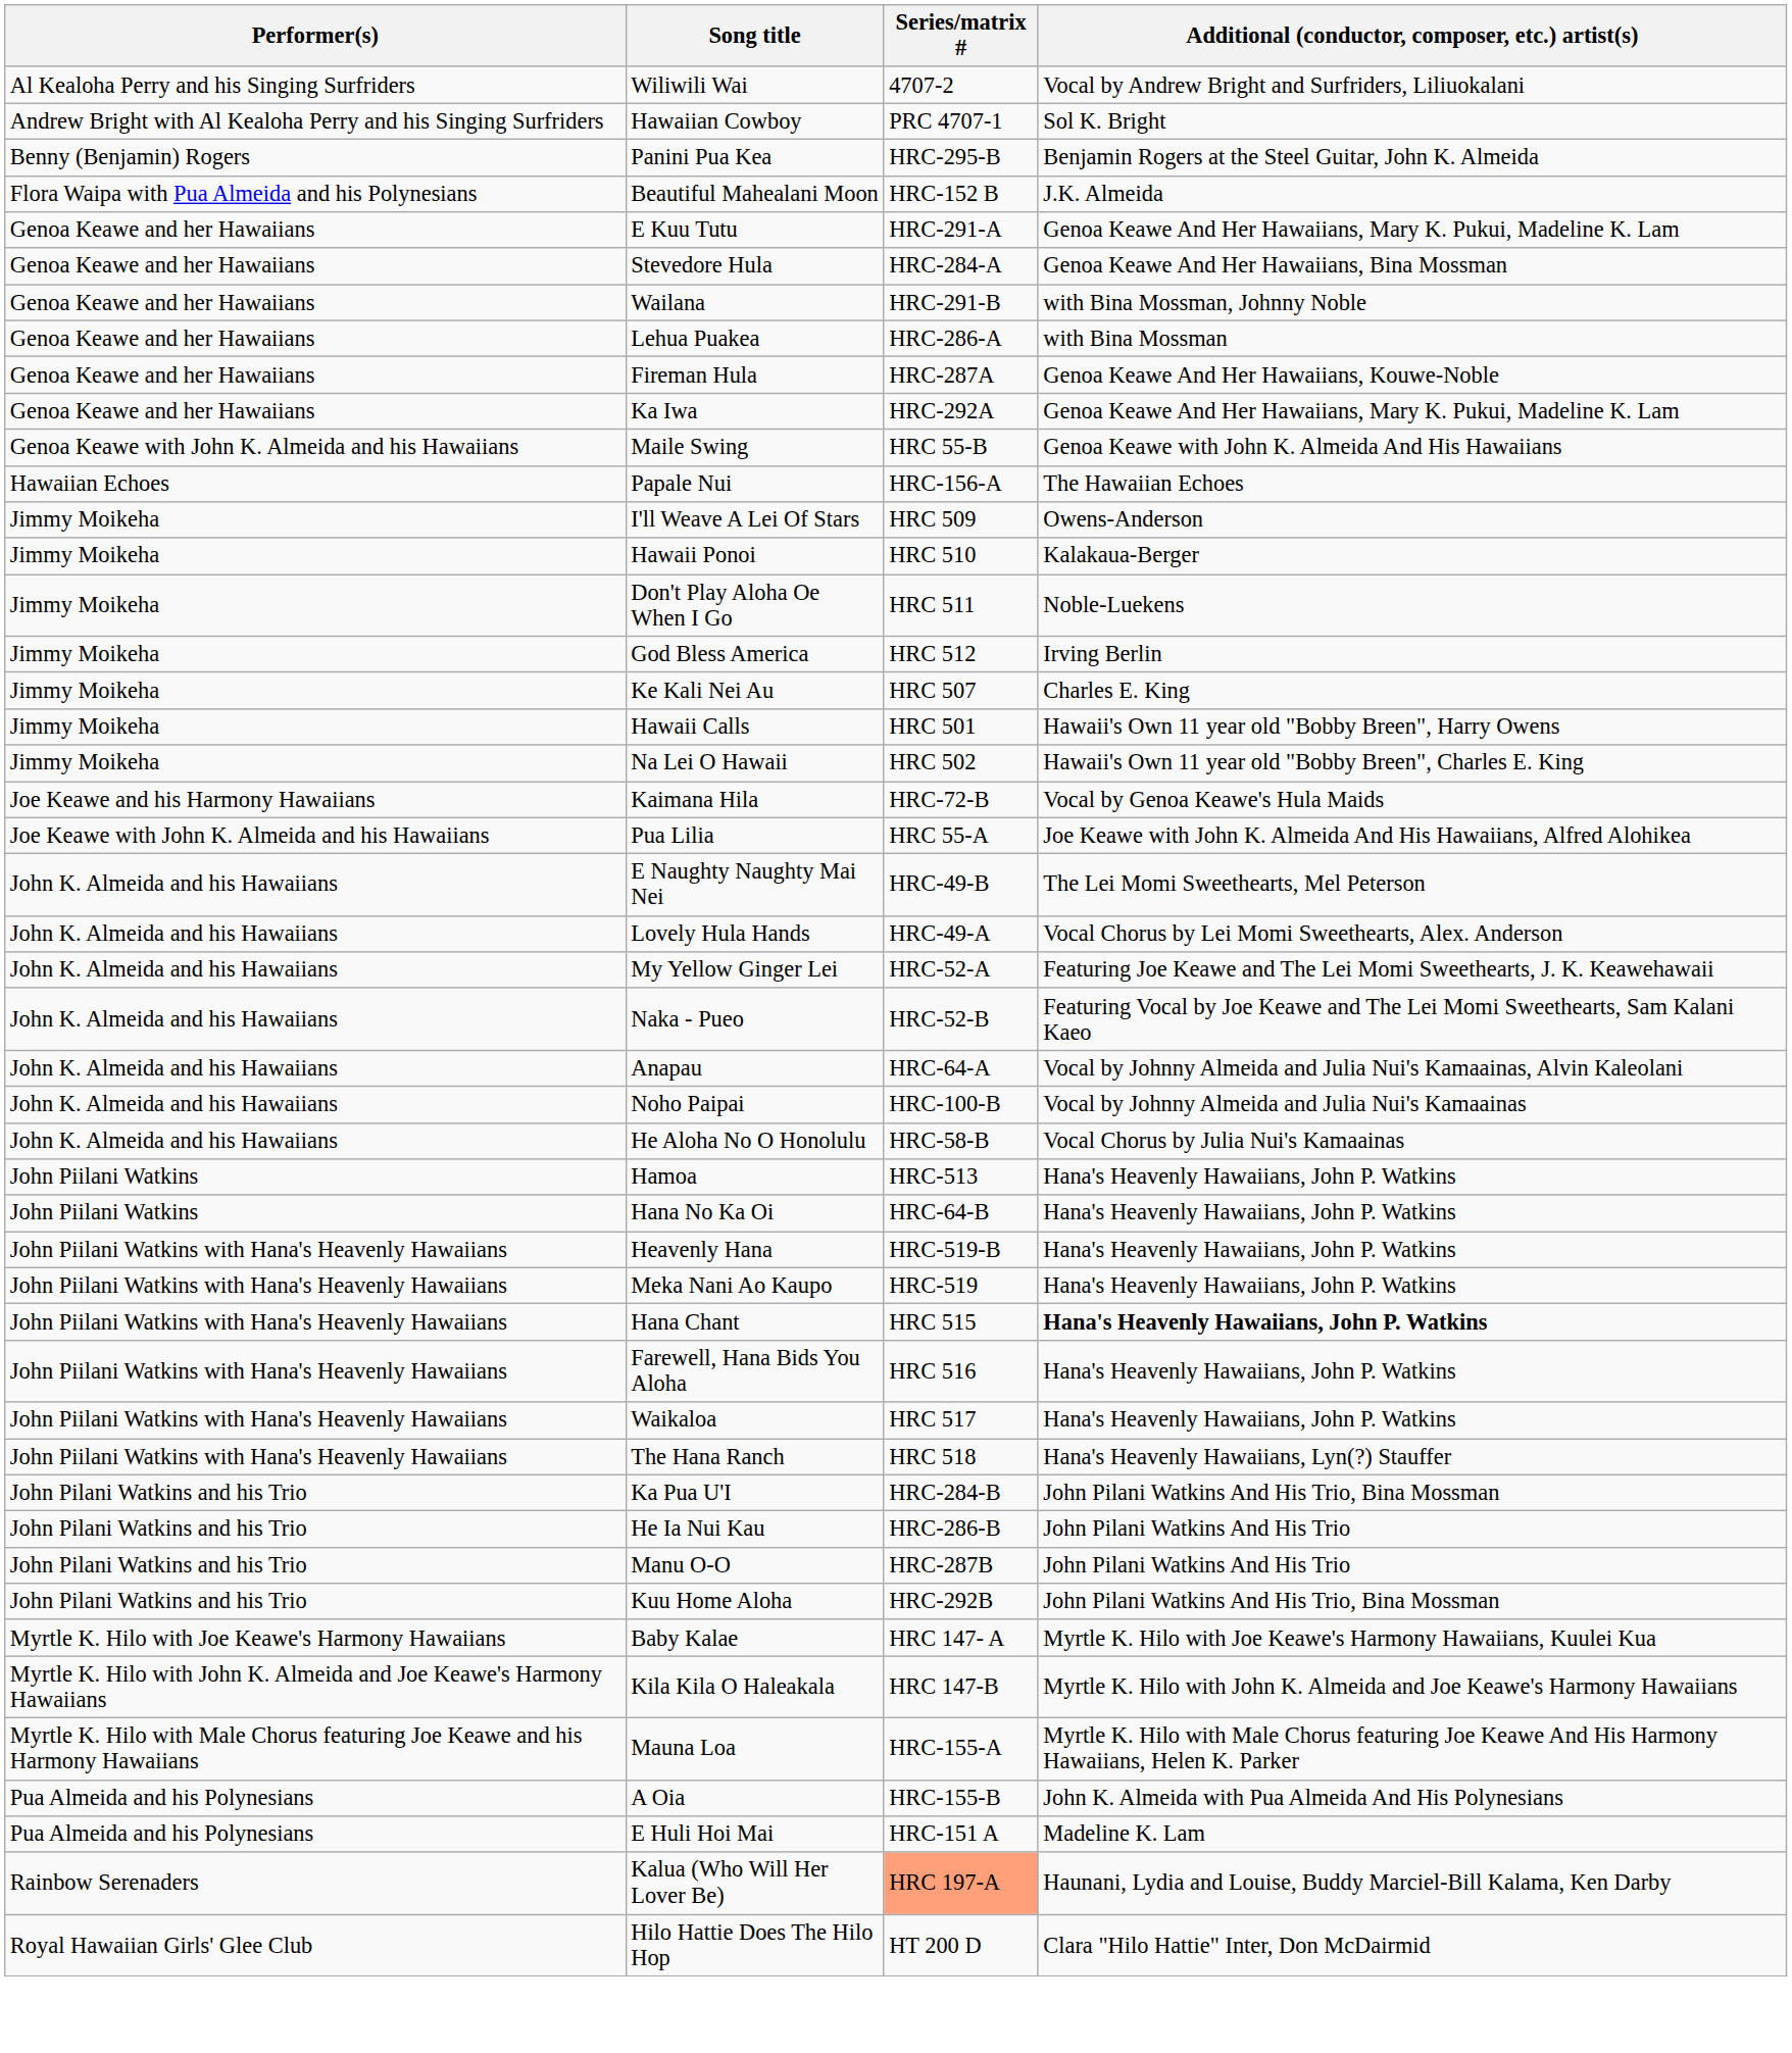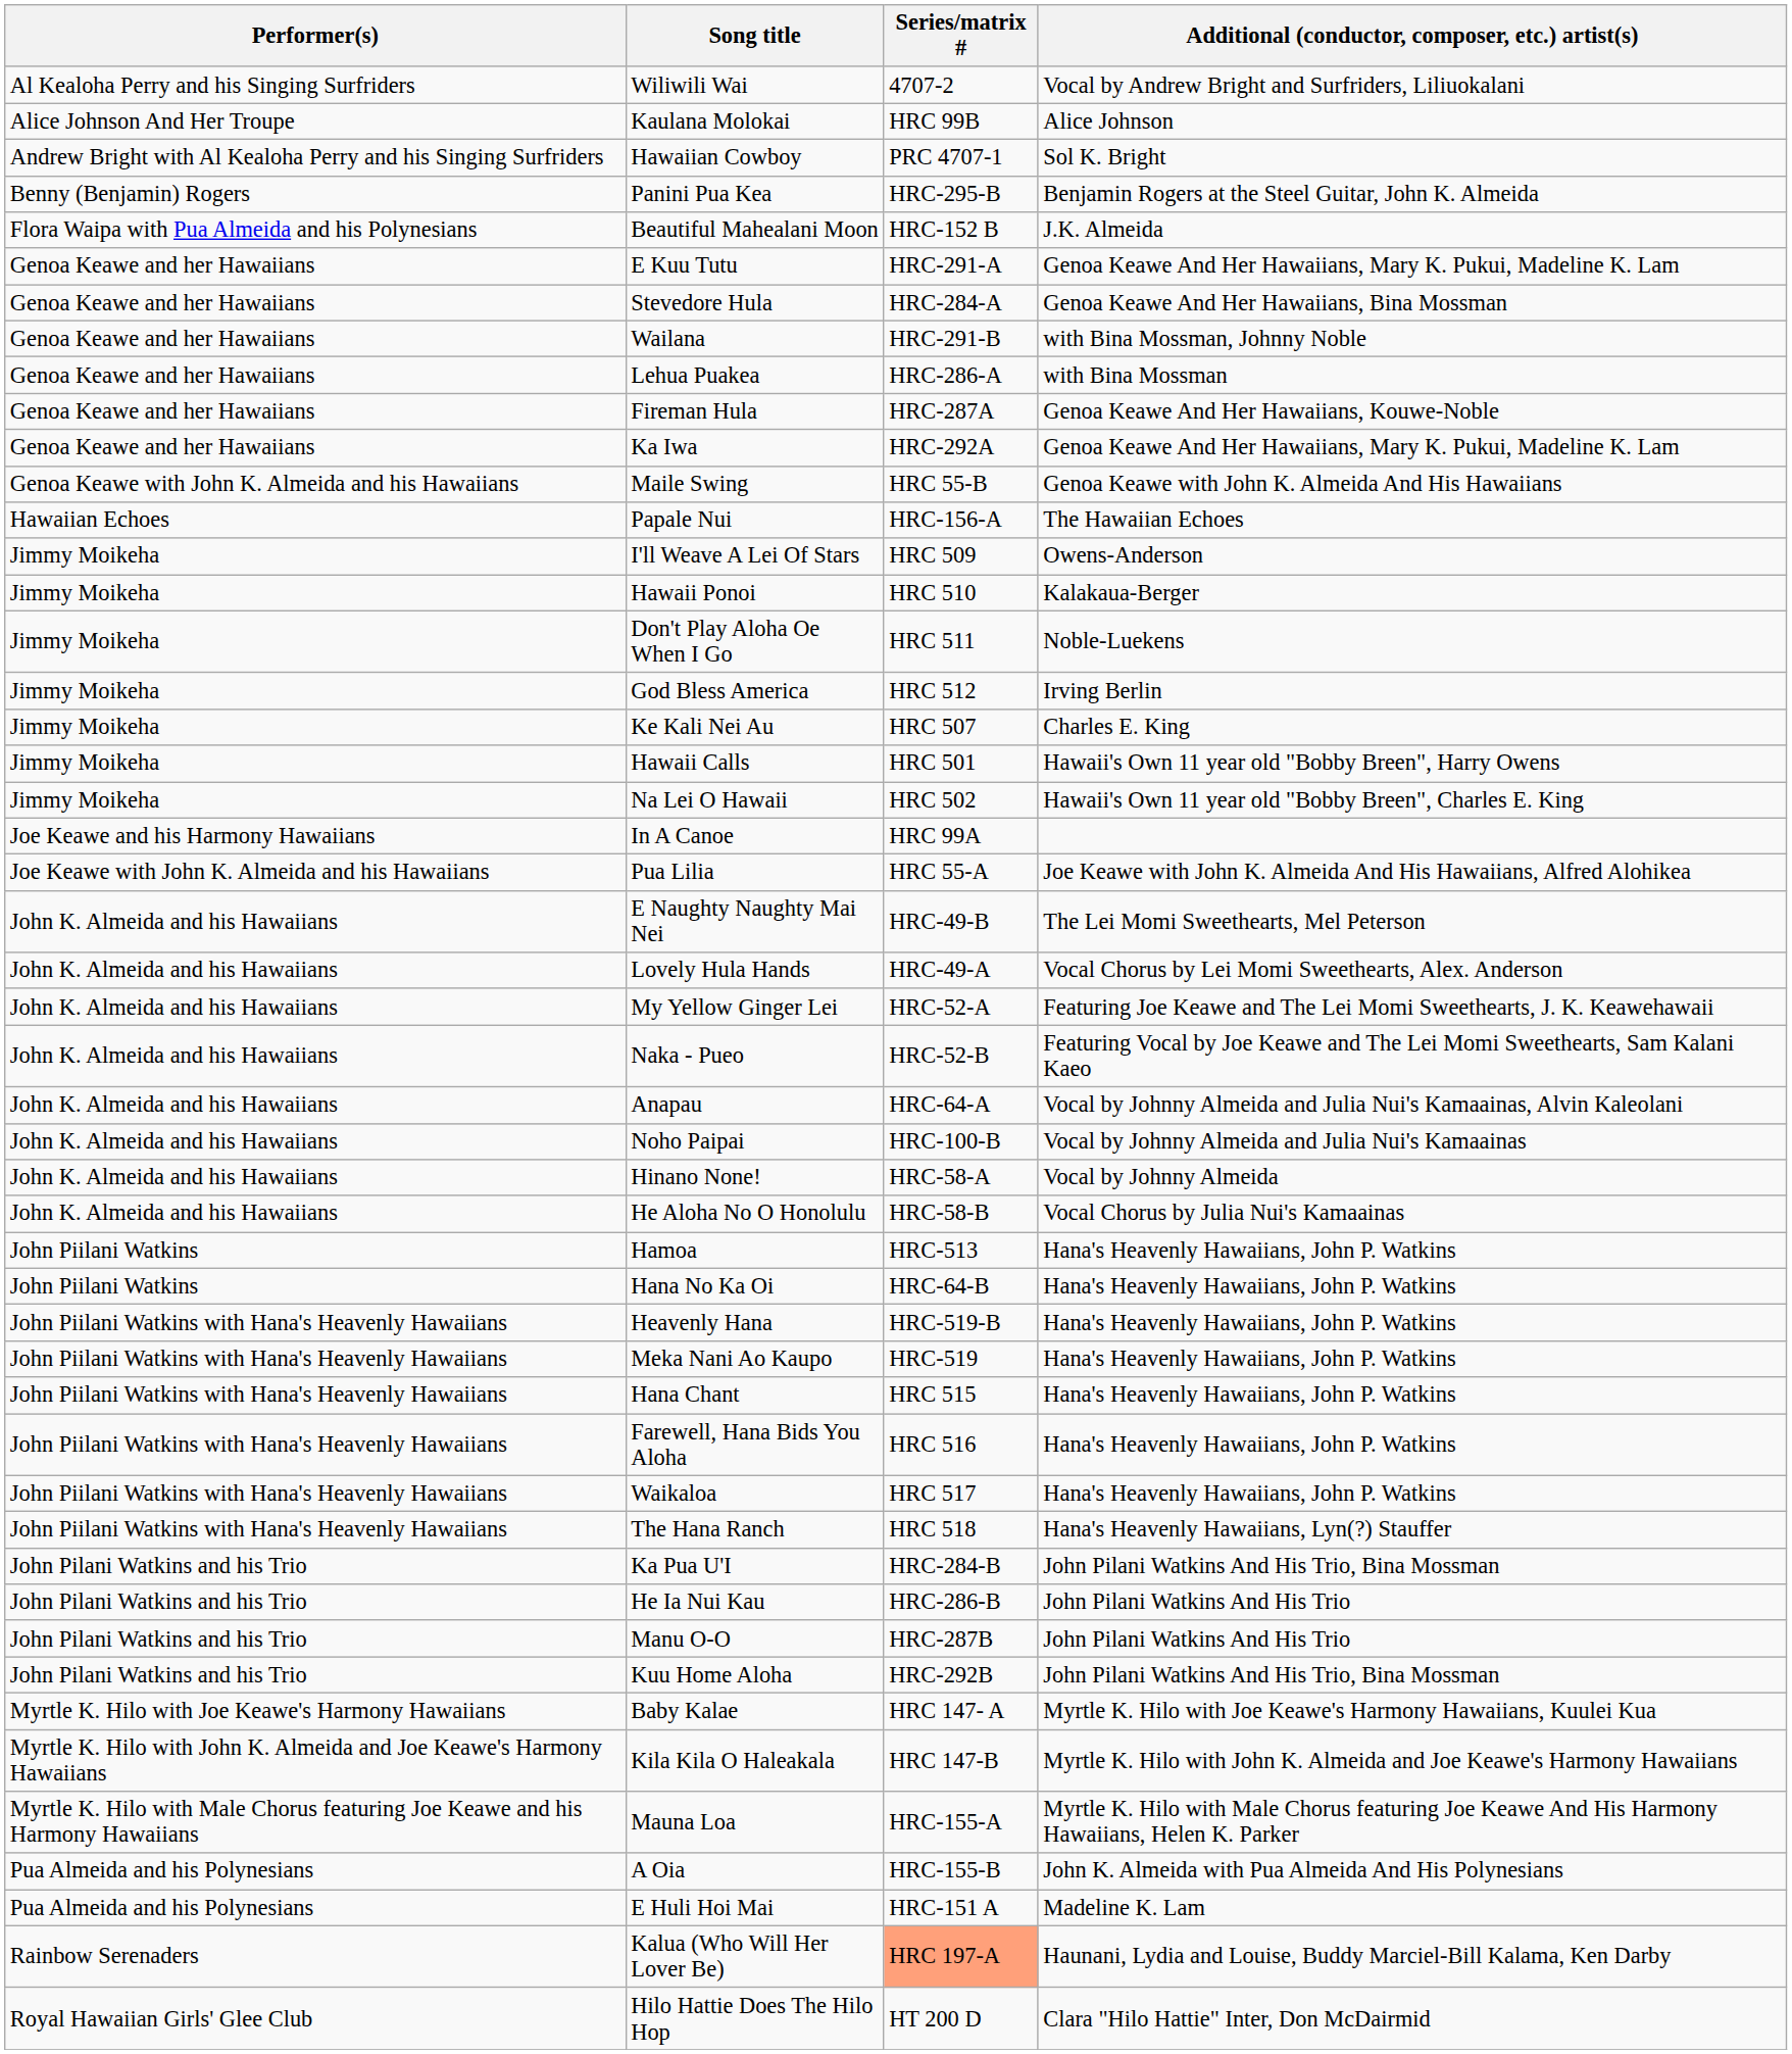+ row: Alice Johnson And Her Troupe | Kaulana Molokai | HRC 99B | Alice Johnson
- row: Joe Keawe and his Harmony Hawaiians | Kaimana Hila | HRC-72-B | Vocal by Genoa Keawe's Hula Maids
+ row: Joe Keawe and his Harmony Hawaiians | In A Canoe | HRC 99A
+ row: John K. Almeida and his Hawaiians | Hinano None! | HRC-58-A | Vocal by Johnny Almeida
Hana Chant | Additional (conductor, composer, etc.) artist(s): bold -> normal
